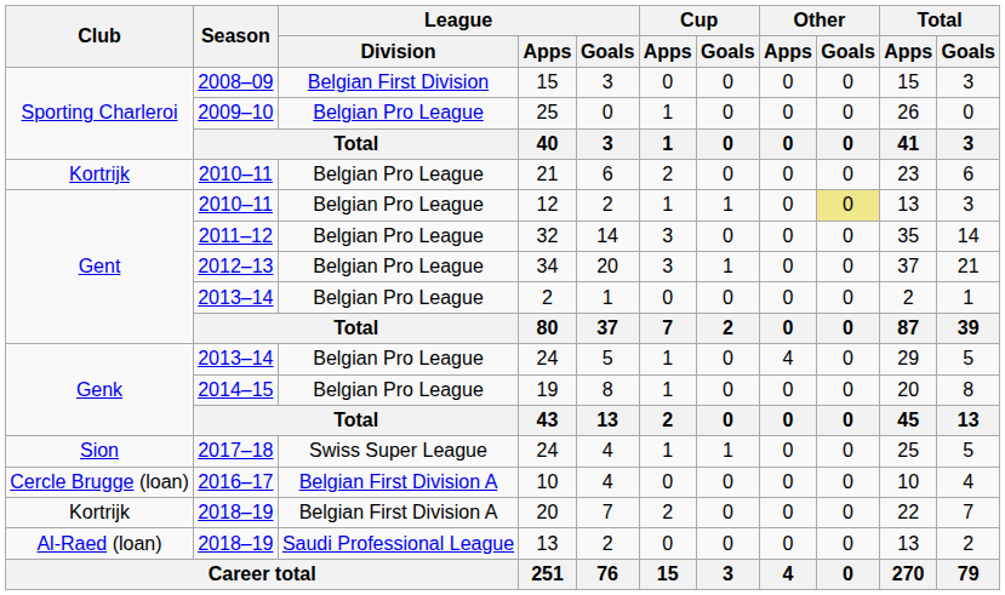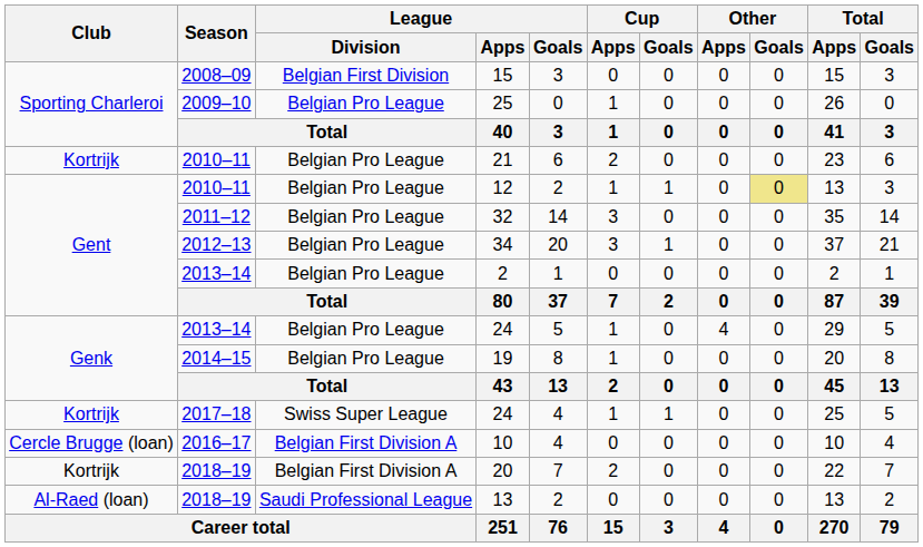2017–18 / 24 | Club: Sion -> Kortrijk
